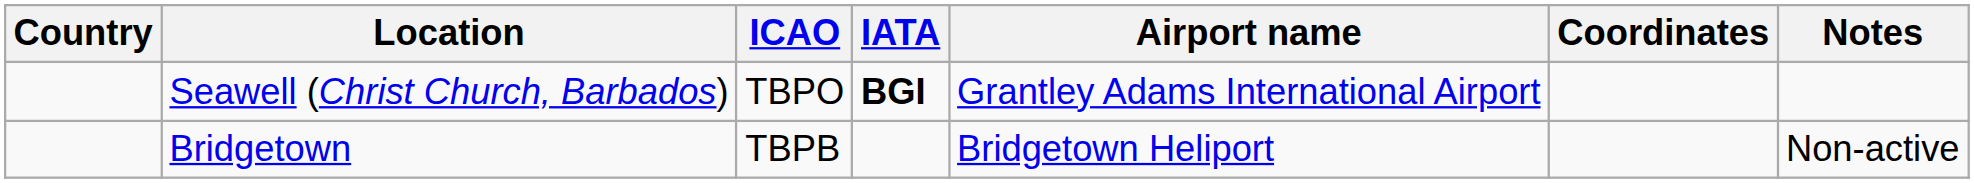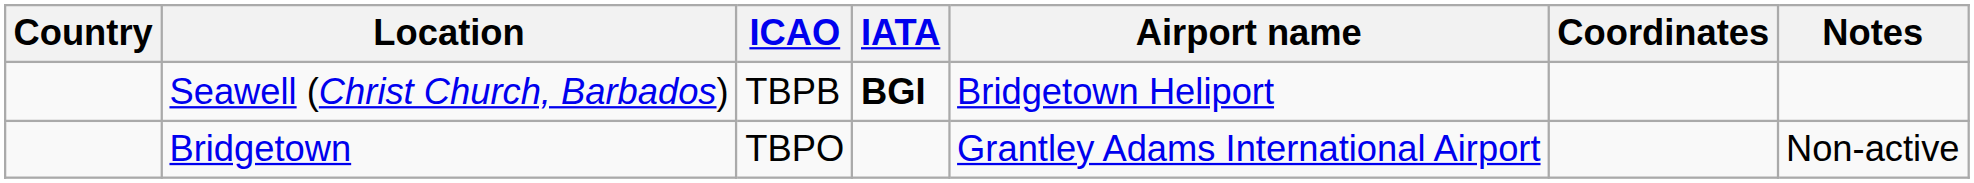Seawell (Christ Church, Barbados) | ICAO: TBPO -> TBPB
Seawell (Christ Church, Barbados) | Airport name: Grantley Adams International Airport -> Bridgetown Heliport
Bridgetown | ICAO: TBPB -> TBPO
Bridgetown | Airport name: Bridgetown Heliport -> Grantley Adams International Airport
